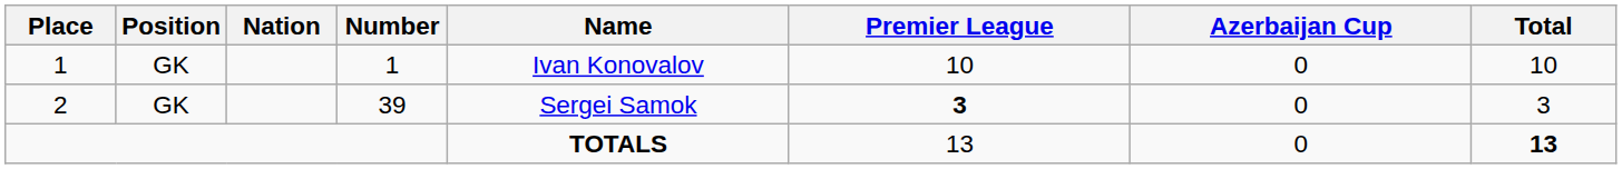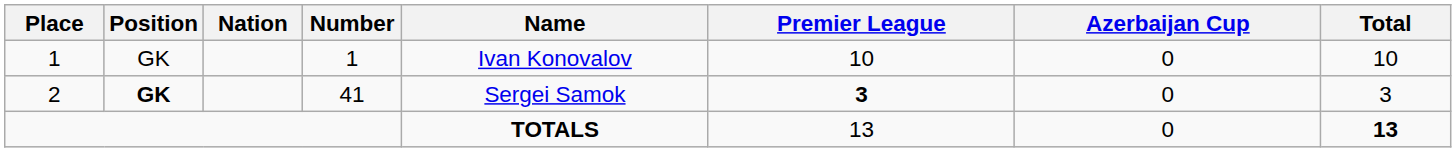2 | Position: normal -> bold
2 | Number: 39 -> 41
